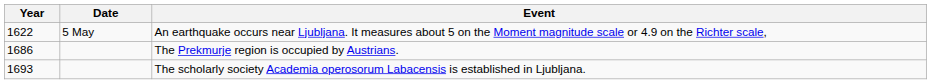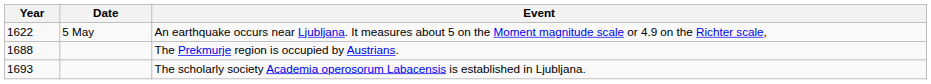The Prekmurje region is occupied by Austrians. | Year: 1686 -> 1688
